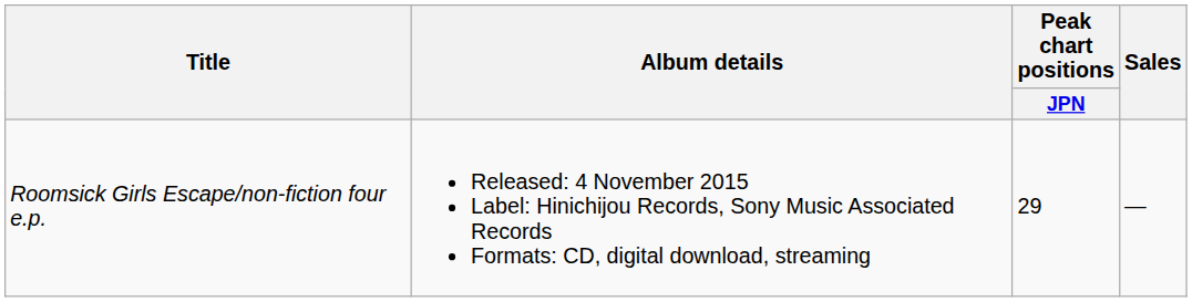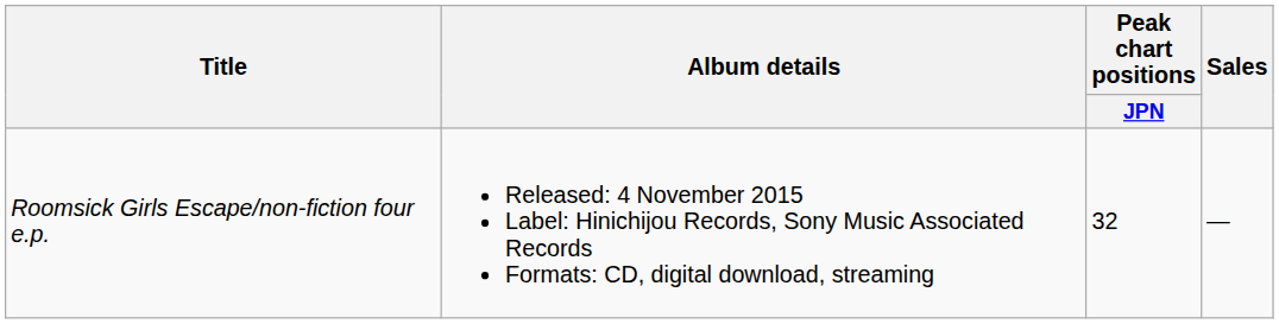Roomsick Girls Escape/non-fiction four e.p. | Peak chart positions / JPN: 29 -> 32
